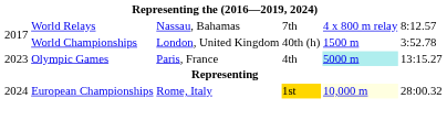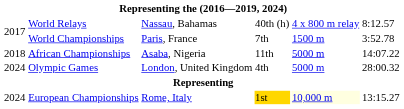World Relays | column 4: 7th -> 40th (h)
World Championships | column 3: London, United Kingdom -> Paris, France
World Championships | column 4: 40th (h) -> 7th
+ row: 2018 | African Championships | Asaba, Nigeria | 11th | 5000 m | 14:07.22
Olympic Games | column 1: 2023 -> 2024
Olympic Games | column 3: Paris, France -> London, United Kingdom
Olympic Games | column 5: paleturquoise background -> no background
Olympic Games | column 6: 13:15.27 -> 28:00.32
European Championships | column 6: 28:00.32 -> 13:15.27
